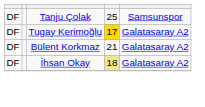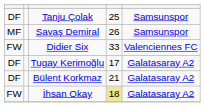+ row: MF | Savaş Demiral | 26 | Samsunspor
+ row: FW | Didier Six | 33 | Valenciennes FC
Tugay Kerimoğlu | column 4: gold background -> no background
İhsan Okay | column 1: DF -> FW
